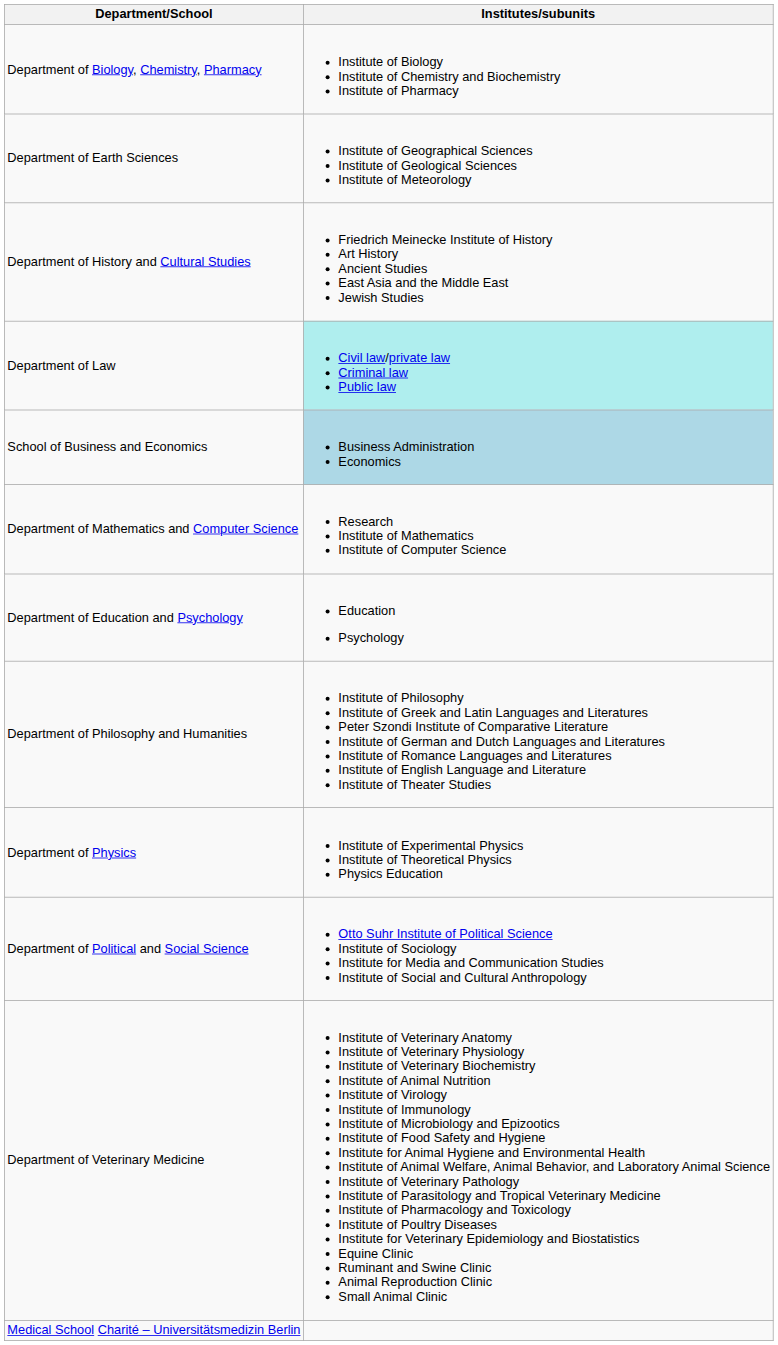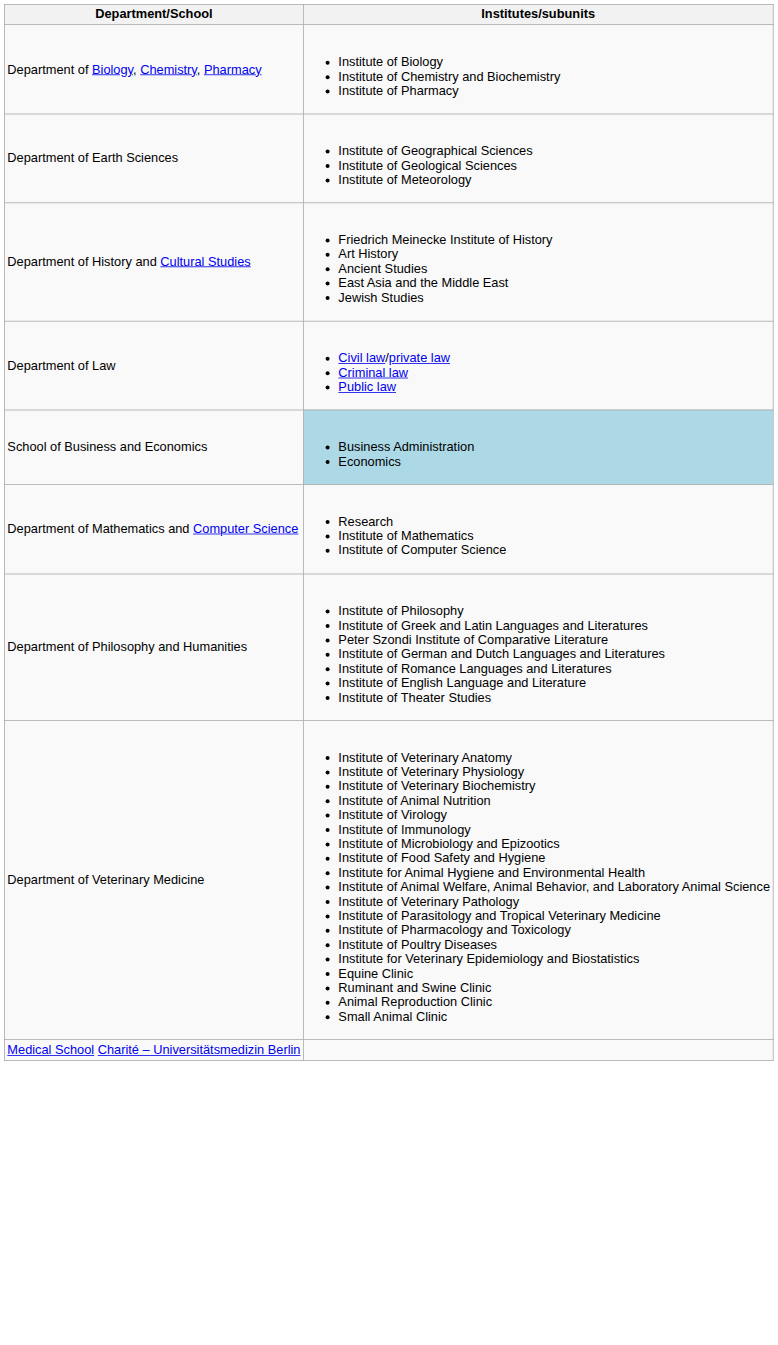Department of Law | Institutes/subunits: paleturquoise background -> no background
- row: Department of Education and Psychology | Education Psychology
- row: Department of Physics | Institute of Experimental Physics Institute of Theoretical Physics Physics Education
- row: Department of Political and Social Science | Otto Suhr Institute of Political Science Institute of Sociology Institute for Media and Communication Studies Institute of Social and Cultural Anthropology
